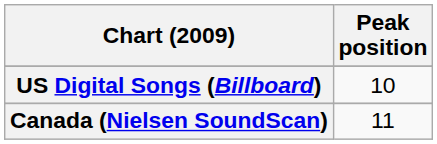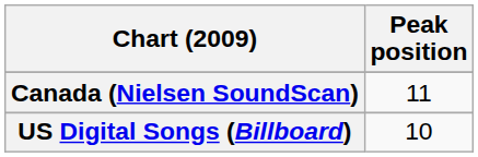rows swapped: Canada (Nielsen SoundScan) <-> US Digital Songs (Billboard)
